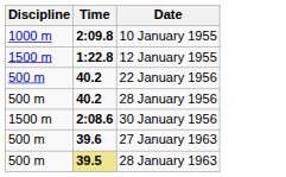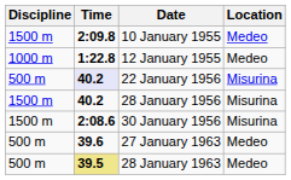+ column: Location | Medeo | Medeo | Misurina | Misurina | Misurina | Medeo | Medeo
10 January 1955 | Discipline: 1000 m -> 1500 m
12 January 1955 | Discipline: 1500 m -> 1000 m
22 January 1956 | Time: no background -> lavender background
28 January 1956 | Discipline: 500 m -> 1500 m
